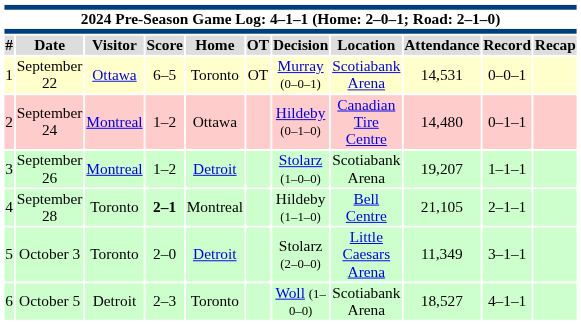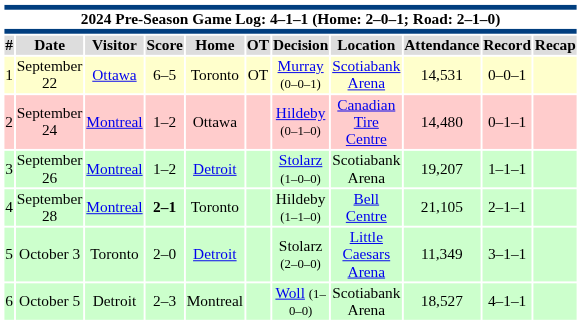September 28 | Visitor: Toronto -> Montreal
September 28 | Home: Montreal -> Toronto
October 5 | Home: Toronto -> Montreal
